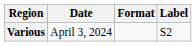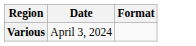- column: Label | S2
